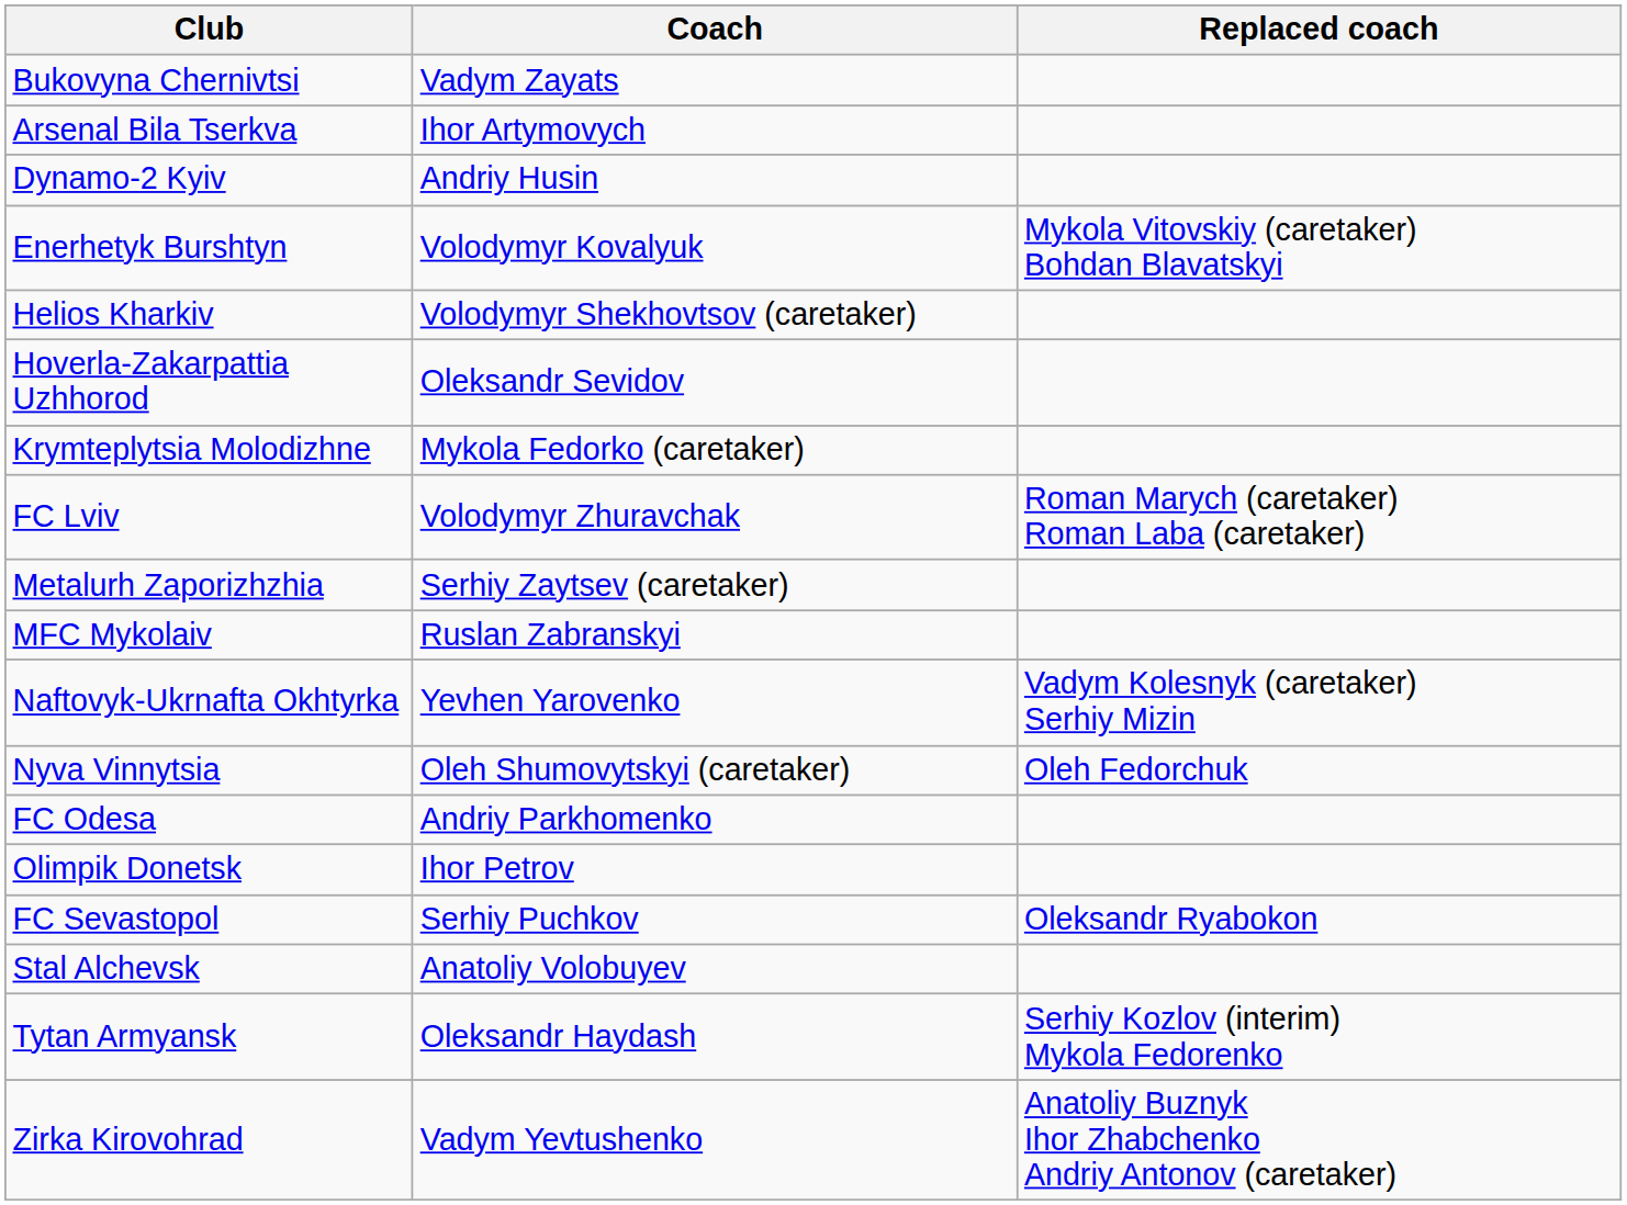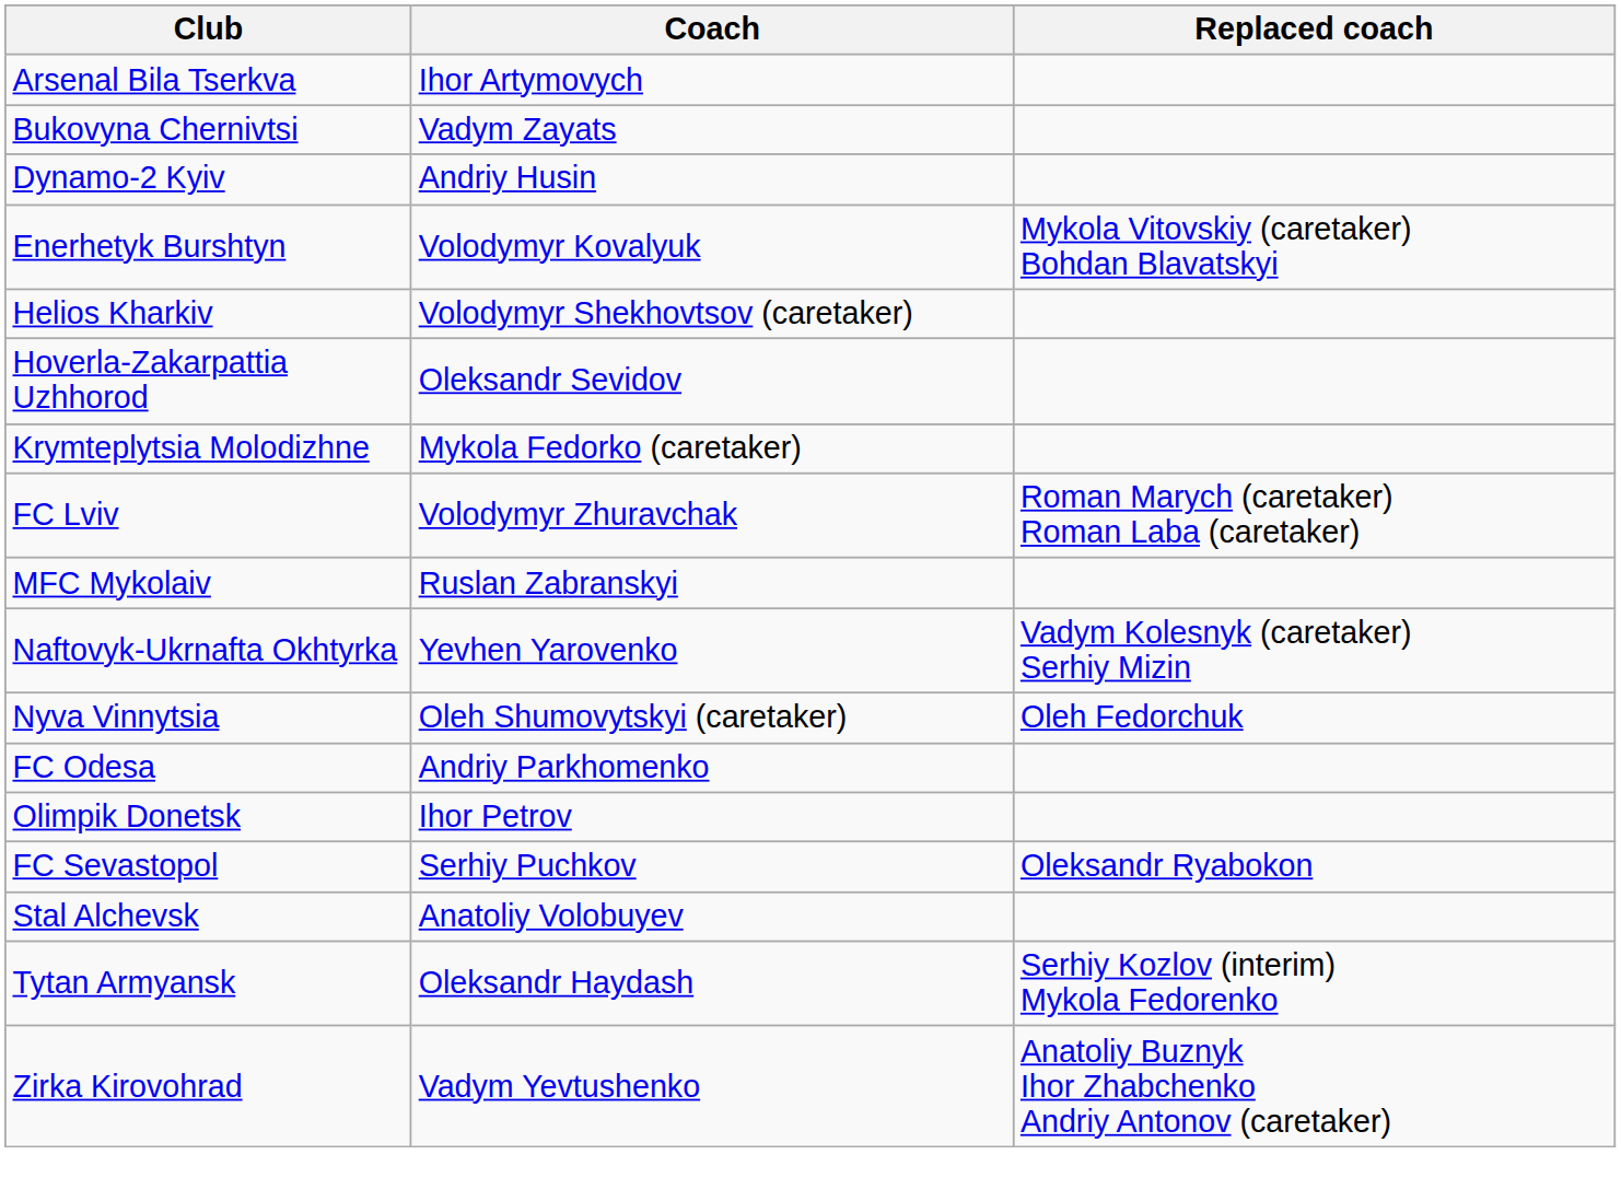rows swapped: Arsenal Bila Tserkva <-> Bukovyna Chernivtsi
- row: Metalurh Zaporizhzhia | Serhiy Zaytsev (caretaker)
